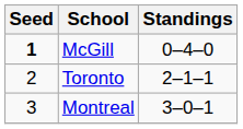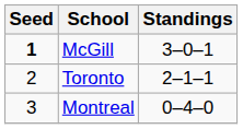McGill | Standings: 0–4–0 -> 3–0–1
Montreal | Standings: 3–0–1 -> 0–4–0
